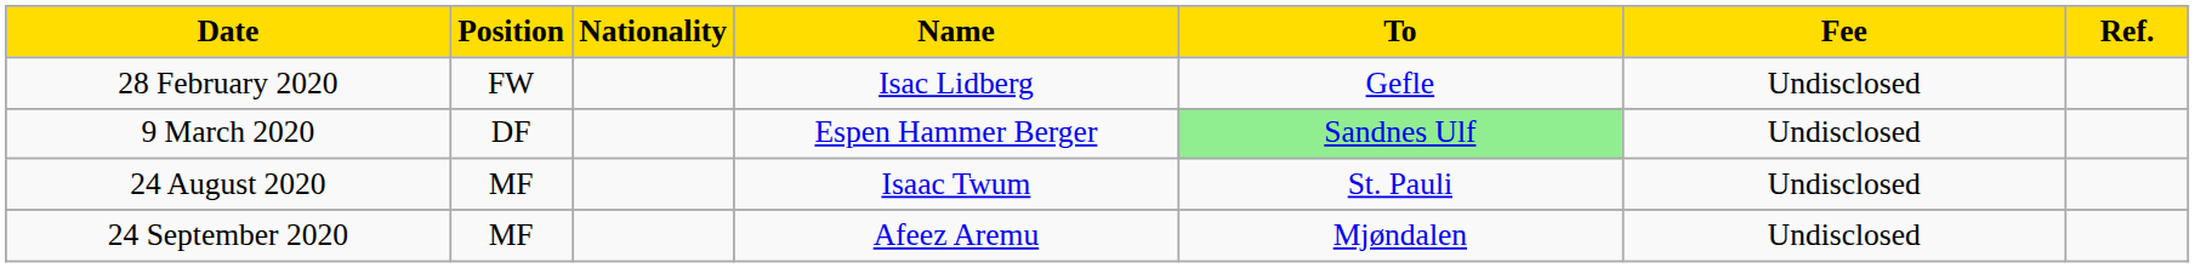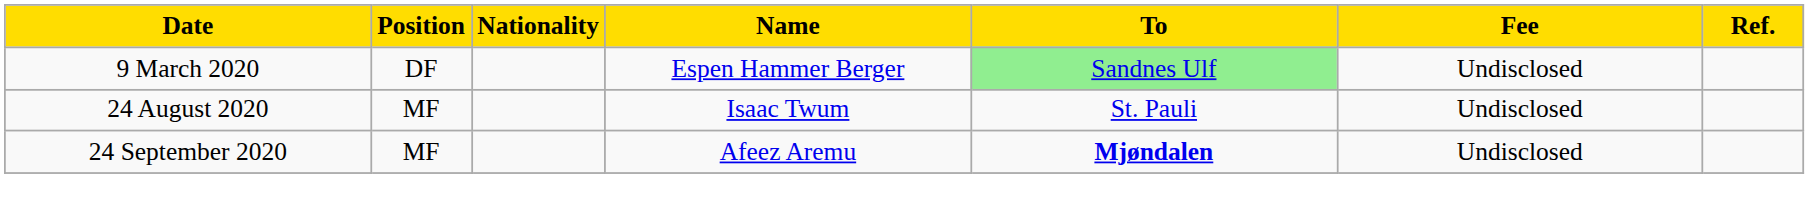- row: 28 February 2020 | FW | Isac Lidberg | Gefle | Undisclosed
24 September 2020 | To: normal -> bold
